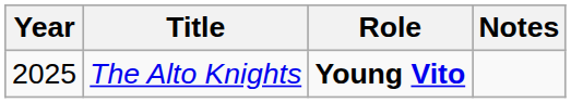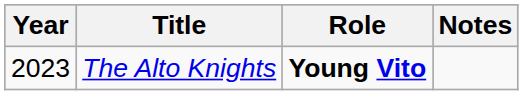The Alto Knights | Year: 2025 -> 2023
